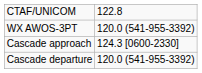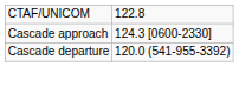- row: WX AWOS-3PT | 120.0 (541-955-3392)
